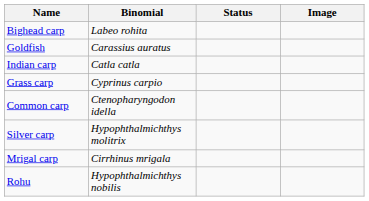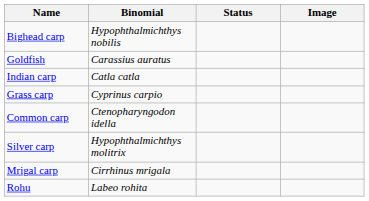Bighead carp | Binomial: Labeo rohita -> Hypophthalmichthys nobilis
Rohu | Binomial: Hypophthalmichthys nobilis -> Labeo rohita
